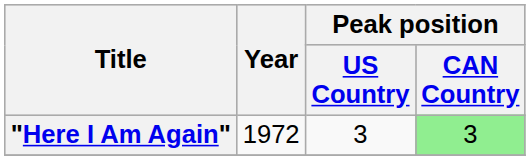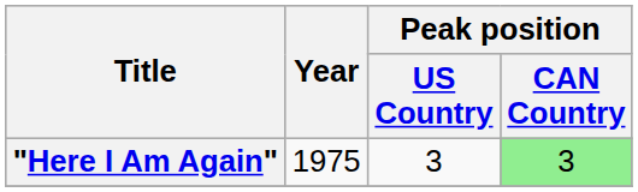"Here I Am Again" | Year: 1972 -> 1975
